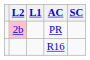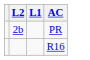- column: SC
PR | L2: pink background -> no background
